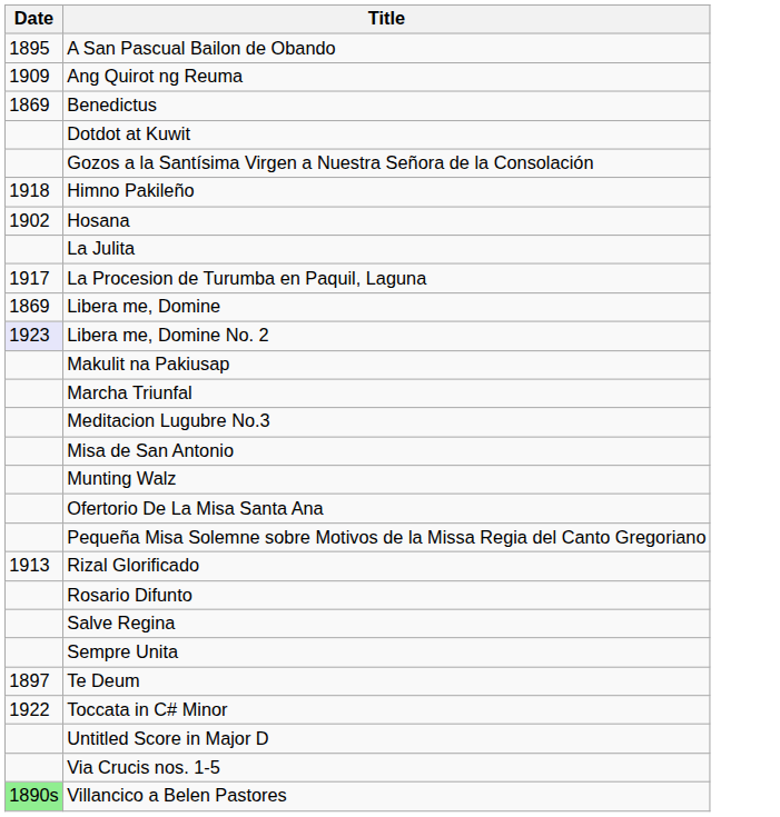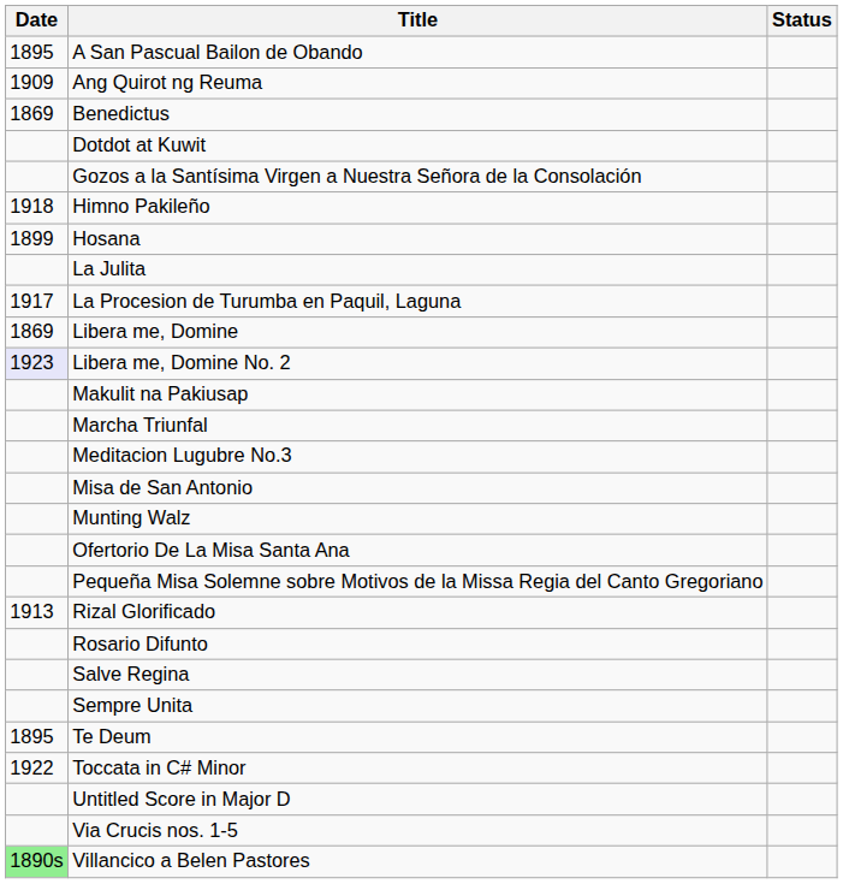+ column: Status
Hosana | Date: 1902 -> 1899
Te Deum | Date: 1897 -> 1895
